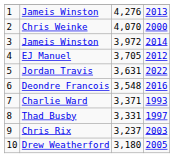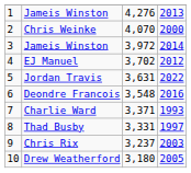EJ Manuel | column 3: 3,705 -> 3,702
